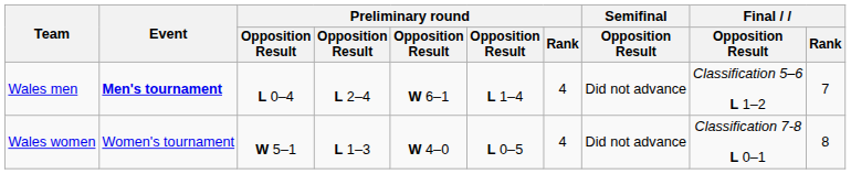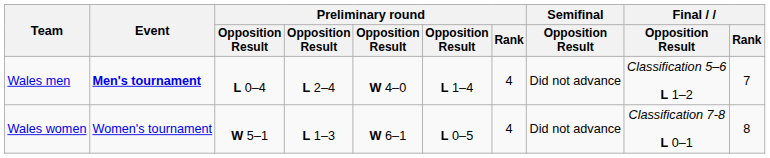Wales men | column 5: W 6–1 -> W 4–0
Wales women | column 5: W 4–0 -> W 6–1
